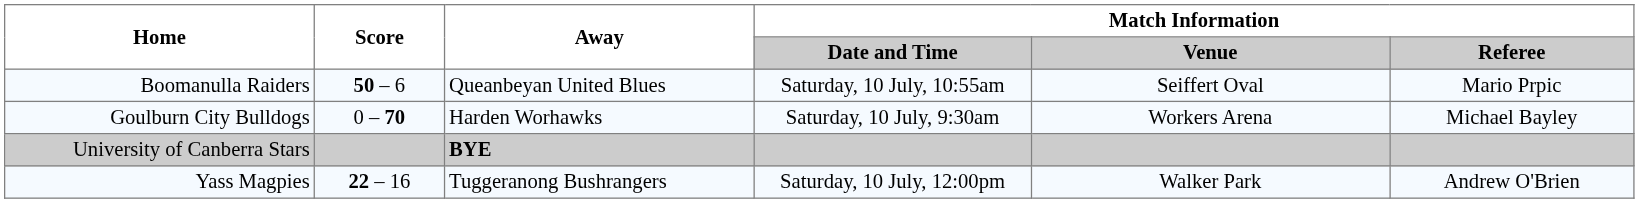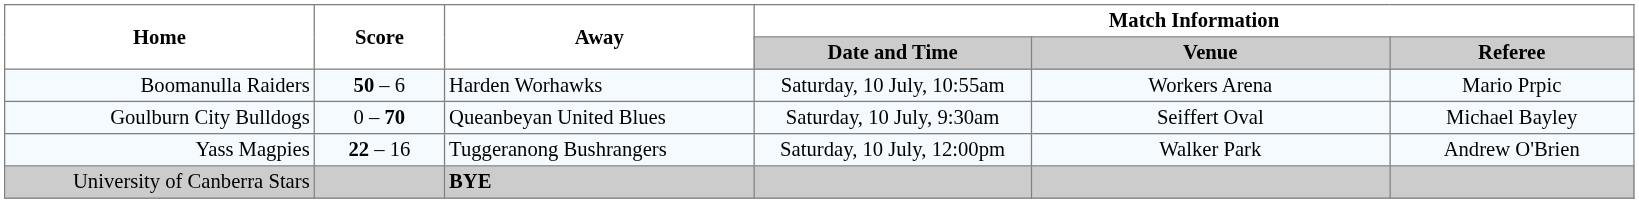Boomanulla Raiders | Away: Queanbeyan United Blues -> Harden Worhawks
Boomanulla Raiders | Match Information / Venue: Seiffert Oval -> Workers Arena
Goulburn City Bulldogs | Away: Harden Worhawks -> Queanbeyan United Blues
Goulburn City Bulldogs | Match Information / Venue: Workers Arena -> Seiffert Oval
rows swapped: Yass Magpies <-> University of Canberra Stars
